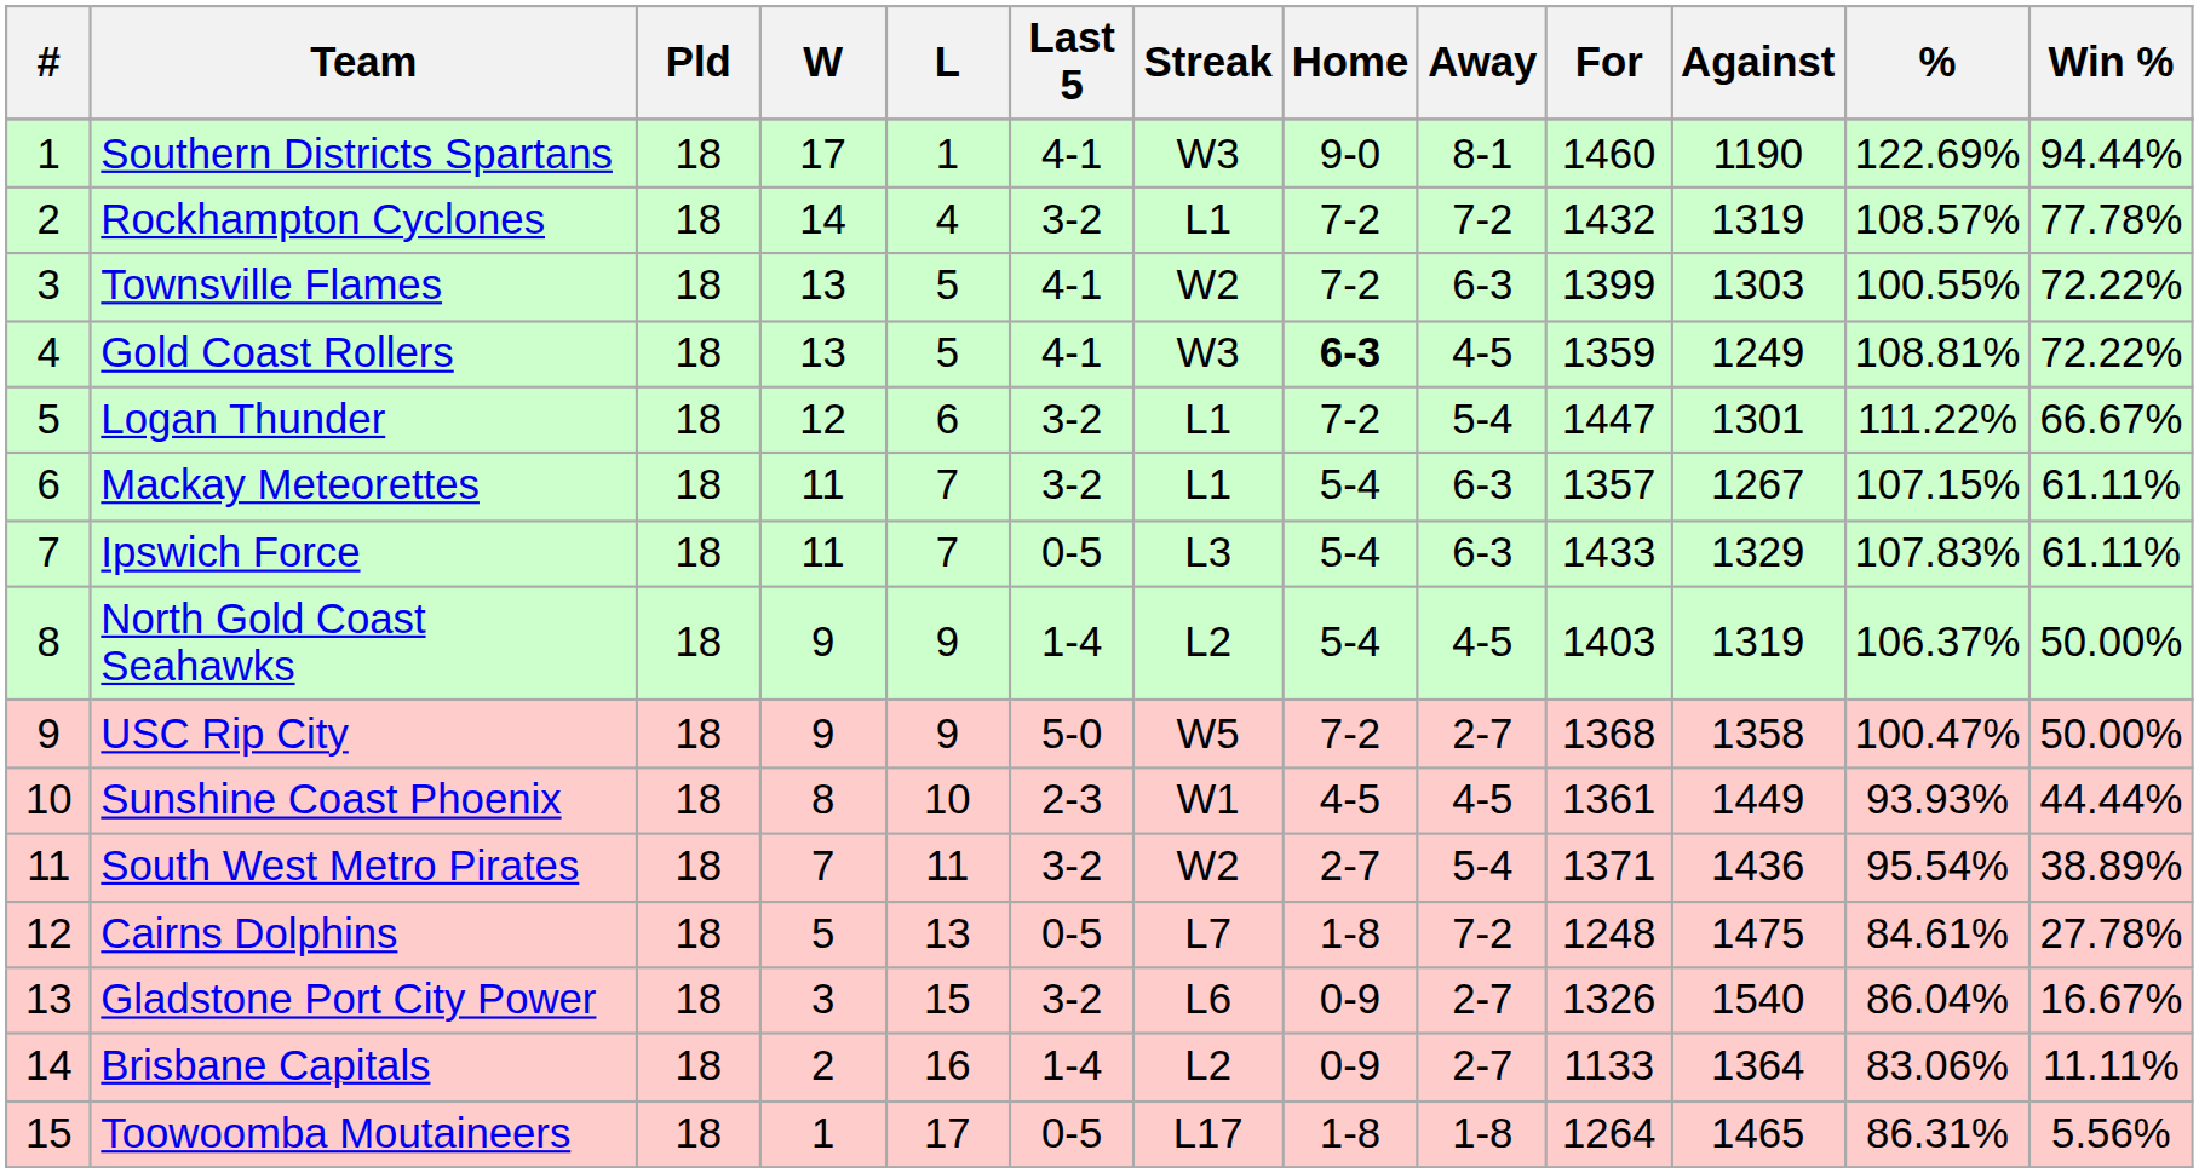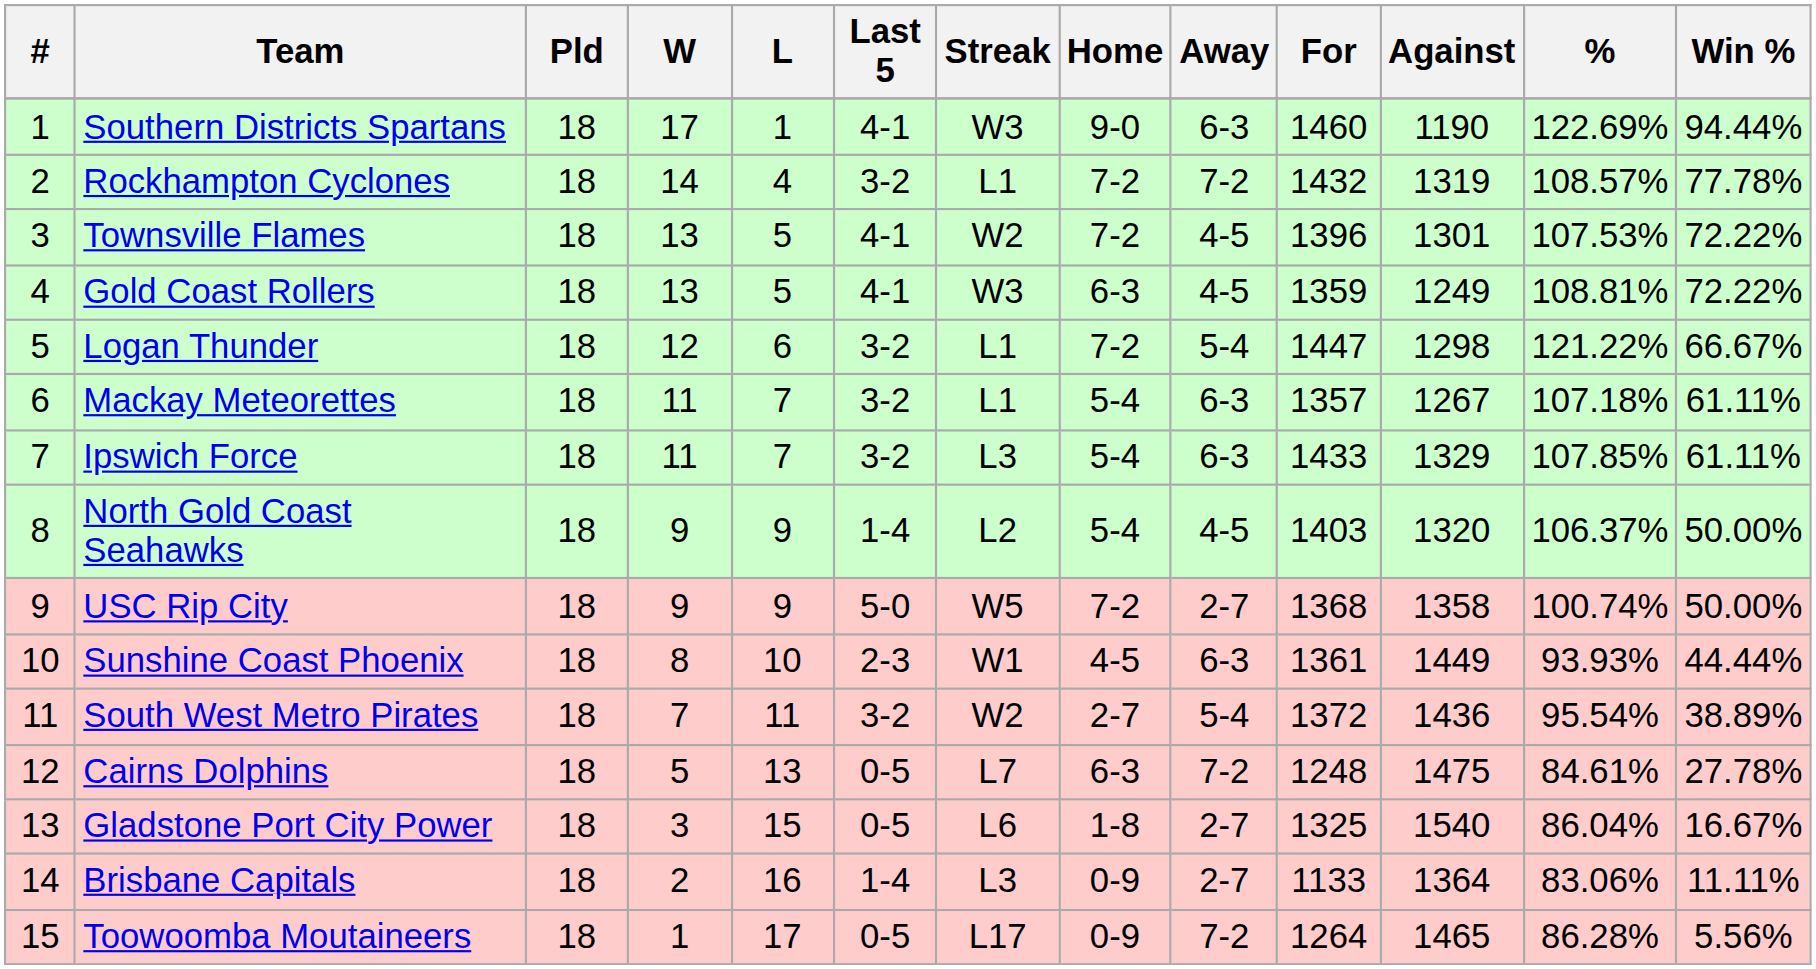Southern Districts Spartans | Away: 8-1 -> 6-3
Townsville Flames | Away: 6-3 -> 4-5
Townsville Flames | For: 1399 -> 1396
Townsville Flames | Against: 1303 -> 1301
Townsville Flames | %: 100.55% -> 107.53%
Gold Coast Rollers | Home: bold -> normal
Logan Thunder | Against: 1301 -> 1298
Logan Thunder | %: 111.22% -> 121.22%
Mackay Meteorettes | %: 107.15% -> 107.18%
Ipswich Force | Last 5: 0-5 -> 3-2
Ipswich Force | %: 107.83% -> 107.85%
North Gold Coast Seahawks | Against: 1319 -> 1320
USC Rip City | %: 100.47% -> 100.74%
Sunshine Coast Phoenix | Away: 4-5 -> 6-3
South West Metro Pirates | For: 1371 -> 1372
Cairns Dolphins | Home: 1-8 -> 6-3
Gladstone Port City Power | Last 5: 3-2 -> 0-5
Gladstone Port City Power | Home: 0-9 -> 1-8
Gladstone Port City Power | For: 1326 -> 1325
Brisbane Capitals | Streak: L2 -> L3
Toowoomba Moutaineers | Home: 1-8 -> 0-9
Toowoomba Moutaineers | Away: 1-8 -> 7-2
Toowoomba Moutaineers | %: 86.31% -> 86.28%
